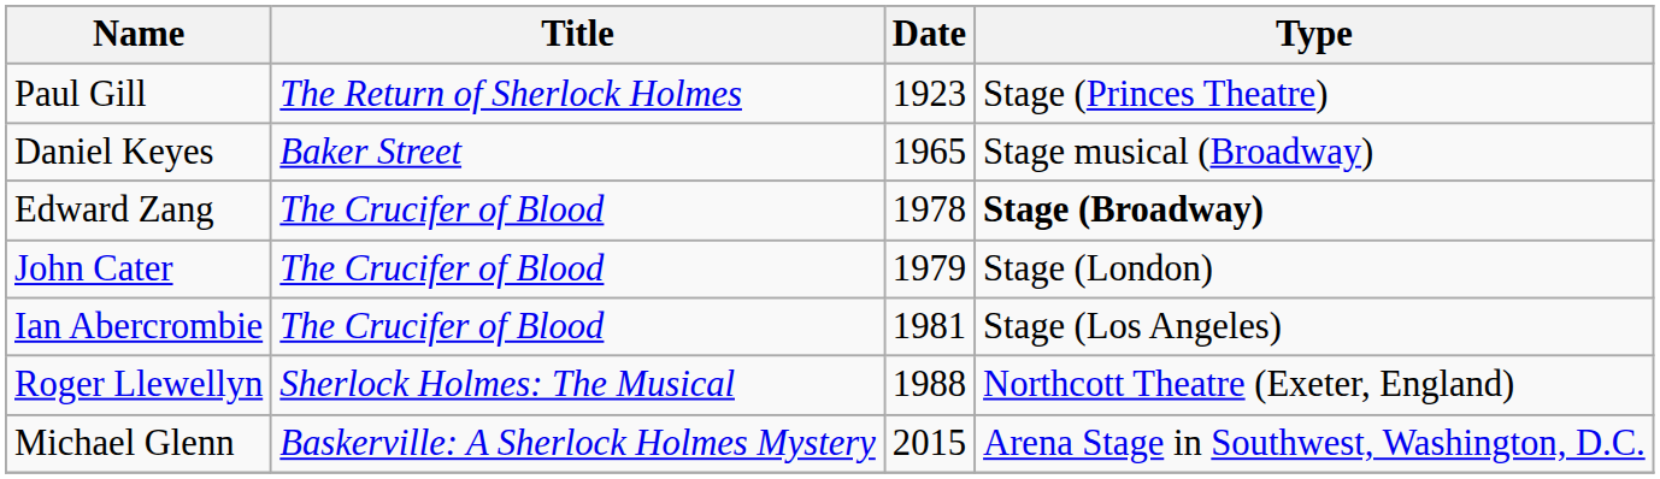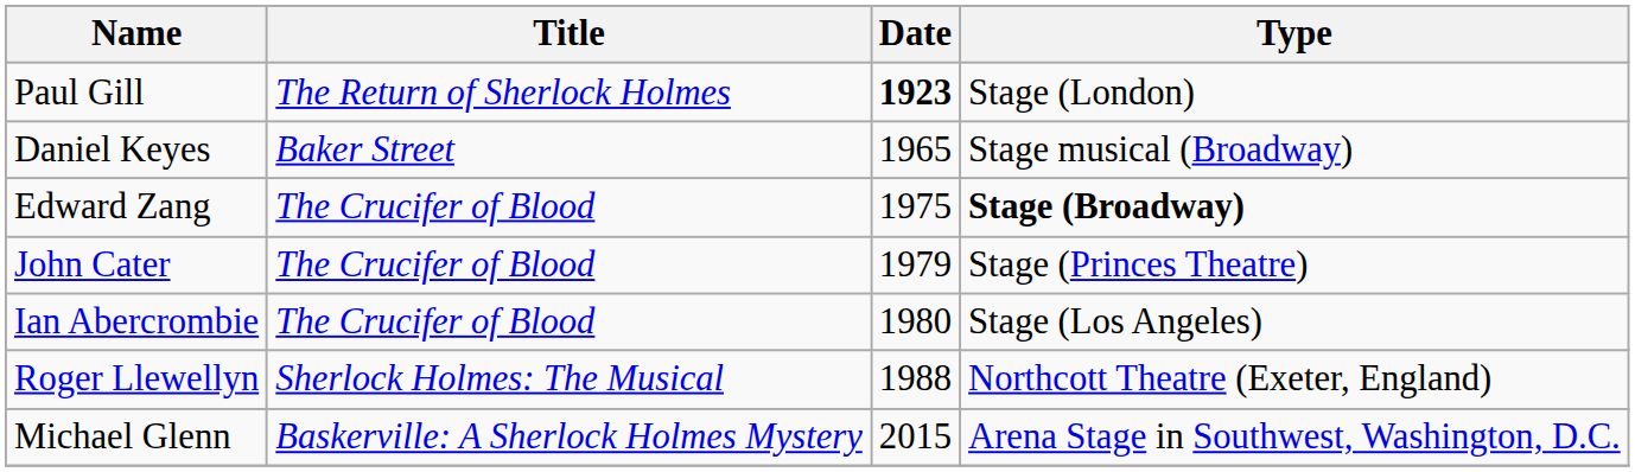Paul Gill | Date: normal -> bold
Paul Gill | Type: Stage (Princes Theatre) -> Stage (London)
Edward Zang | Date: 1978 -> 1975
John Cater | Type: Stage (London) -> Stage (Princes Theatre)
Ian Abercrombie | Date: 1981 -> 1980
